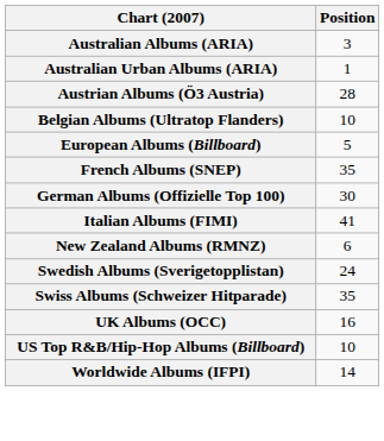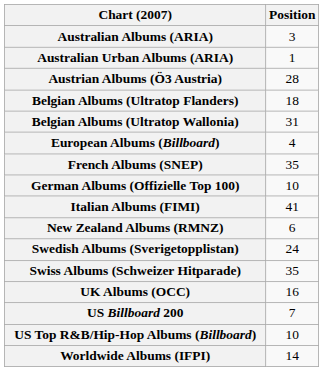Belgian Albums (Ultratop Flanders) | Position: 10 -> 18
+ row: Belgian Albums (Ultratop Wallonia) | 31
European Albums (Billboard) | Position: 5 -> 4
German Albums (Offizielle Top 100) | Position: 30 -> 10
+ row: US Billboard 200 | 7
